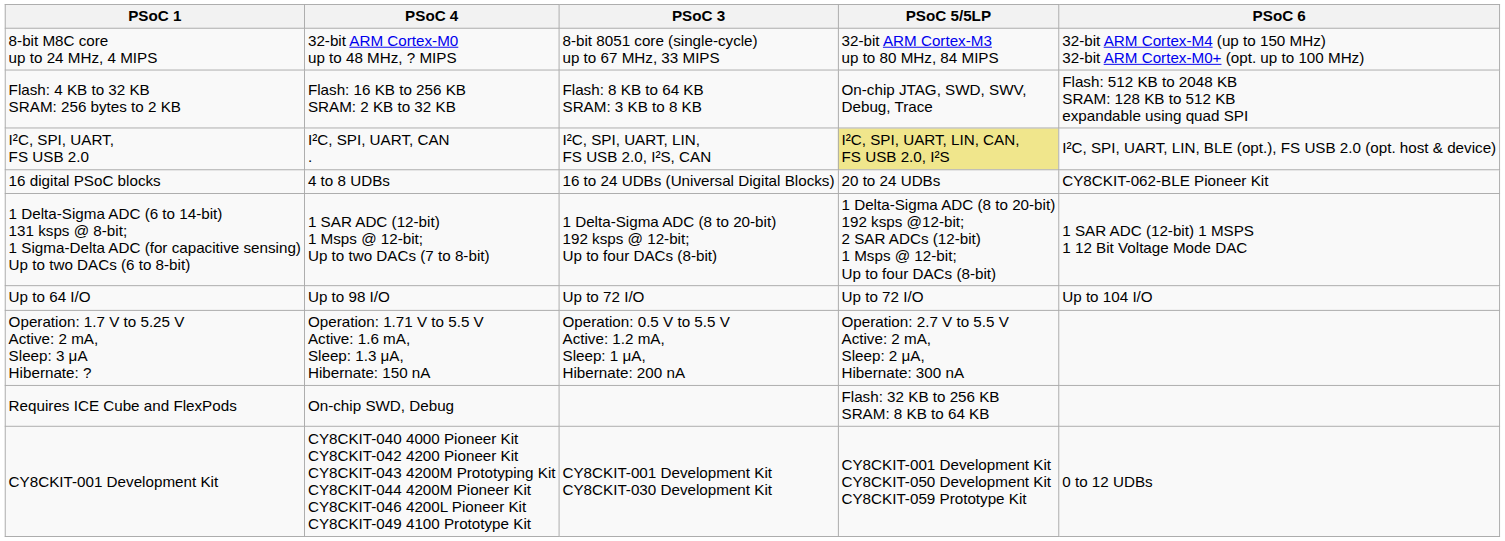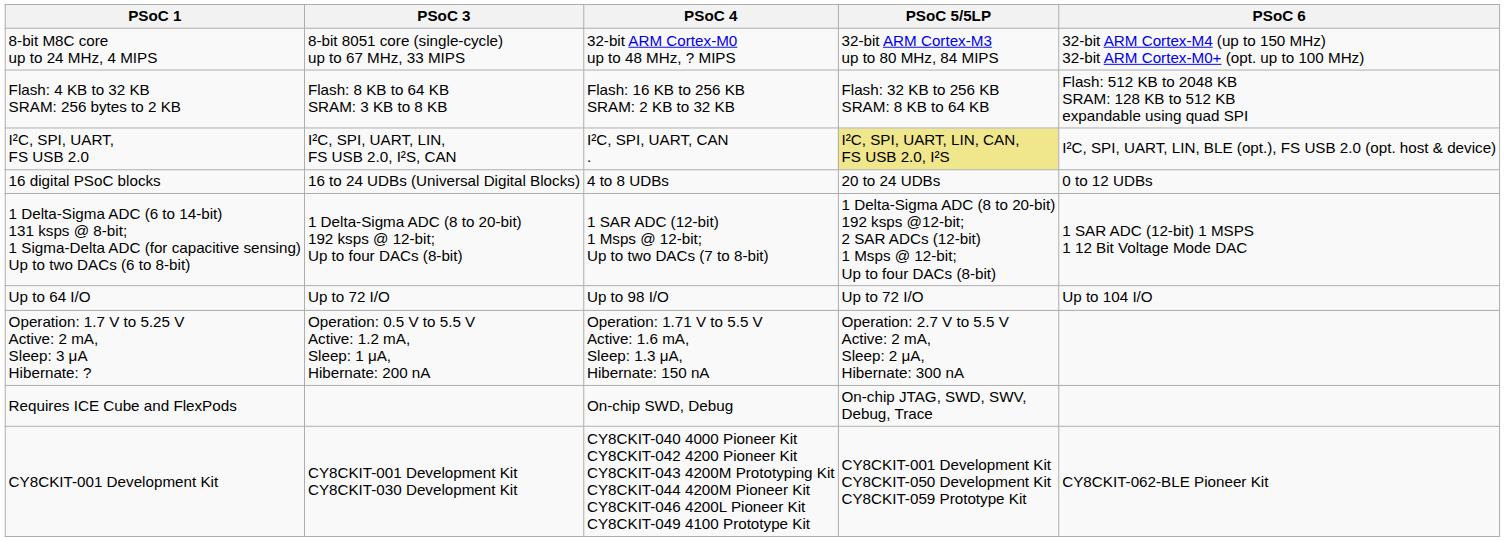columns swapped: PSoC 3 <-> PSoC 4
Flash: 4 KB to 32 KB SRAM: 256 bytes to 2 KB | PSoC 5/5LP: On-chip JTAG, SWD, SWV, Debug, Trace -> Flash: 32 KB to 256 KB SRAM: 8 KB to 64 KB
16 digital PSoC blocks | PSoC 6: CY8CKIT-062-BLE Pioneer Kit -> 0 to 12 UDBs
Requires ICE Cube and FlexPods | PSoC 5/5LP: Flash: 32 KB to 256 KB SRAM: 8 KB to 64 KB -> On-chip JTAG, SWD, SWV, Debug, Trace
CY8CKIT-001 Development Kit | PSoC 6: 0 to 12 UDBs -> CY8CKIT-062-BLE Pioneer Kit
